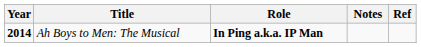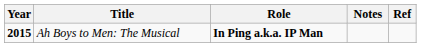Ah Boys to Men: The Musical | Year: 2014 -> 2015
